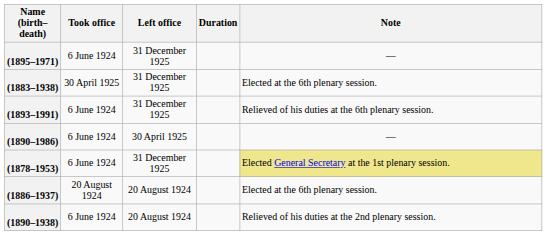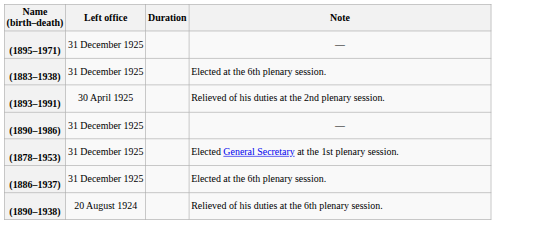- column: Took office | 6 June 1924 | 30 April 1925 | 6 June 1924 | 6 June 1924 | 6 June 1924 | 20 August 1924 | 6 June 1924
(1893–1991) | Left office: 31 December 1925 -> 30 April 1925
(1893–1991) | Note: Relieved of his duties at the 6th plenary session. -> Relieved of his duties at the 2nd plenary session.
(1890–1986) | Left office: 30 April 1925 -> 31 December 1925
(1878–1953) | Note: khaki background -> no background
(1886–1937) | Left office: 20 August 1924 -> 31 December 1925
(1890–1938) | Note: Relieved of his duties at the 2nd plenary session. -> Relieved of his duties at the 6th plenary session.
